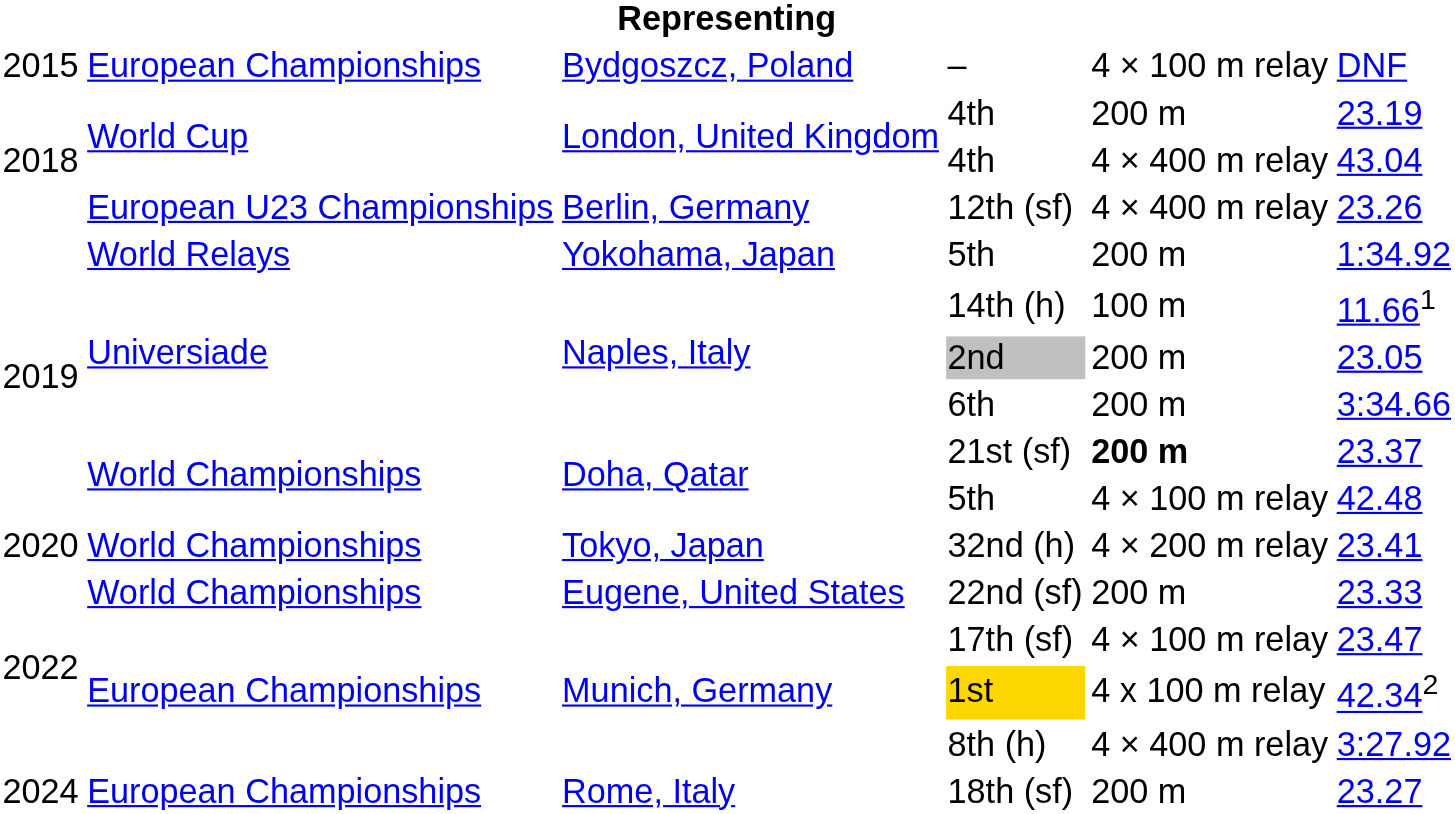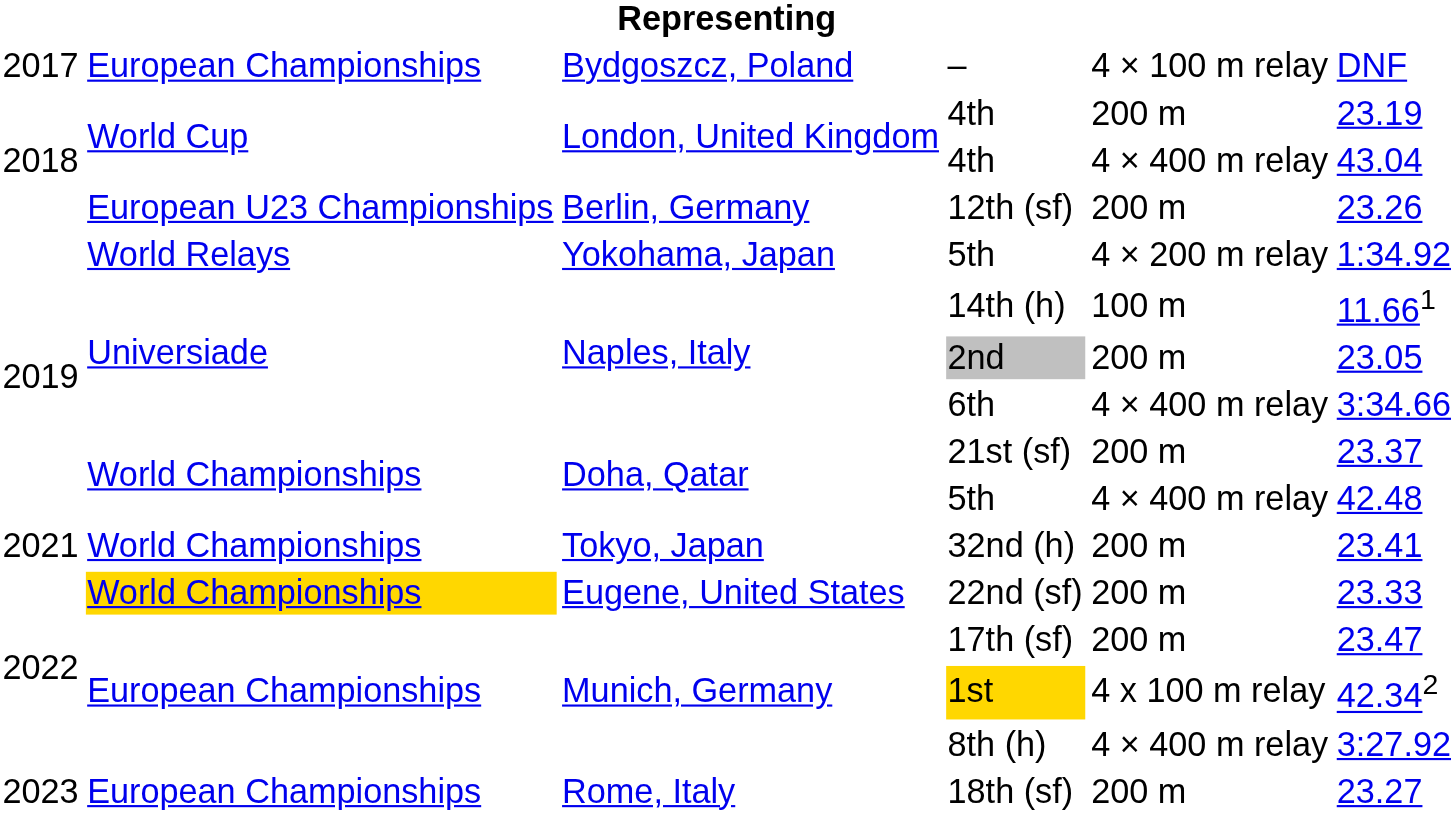– | column 1: 2015 -> 2017
12th (sf) | column 5: 4 × 400 m relay -> 200 m
Yokohama, Japan / 5th | column 5: 200 m -> 4 × 200 m relay
6th | column 5: 200 m -> 4 × 400 m relay
21st (sf) | column 5: bold -> normal
Doha, Qatar / 5th | column 5: 4 × 100 m relay -> 4 × 400 m relay
32nd (h) | column 1: 2020 -> 2021
32nd (h) | column 5: 4 × 200 m relay -> 200 m
22nd (sf) | column 2: no background -> gold background
17th (sf) | column 5: 4 × 100 m relay -> 200 m
18th (sf) | column 1: 2024 -> 2023
